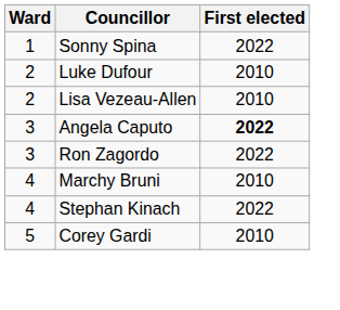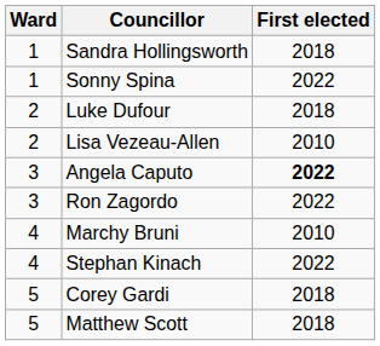+ row: 1 | Sandra Hollingsworth | 2018
Luke Dufour | First elected: 2010 -> 2018
Corey Gardi | First elected: 2010 -> 2018
+ row: 5 | Matthew Scott | 2018
